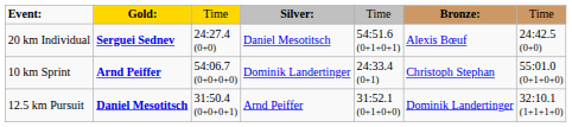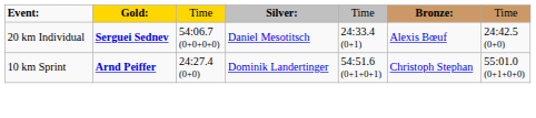20 km Individual | column 3: 24:27.4 (0+0) -> 54:06.7 (0+0+0+0)
20 km Individual | column 5: 54:51.6 (0+1+0+1) -> 24:33.4 (0+1)
10 km Sprint | column 3: 54:06.7 (0+0+0+0) -> 24:27.4 (0+0)
10 km Sprint | column 5: 24:33.4 (0+1) -> 54:51.6 (0+1+0+1)
- row: 12.5 km Pursuit | Daniel Mesotitsch | 31:50.4 (0+0+0+1) | Arnd Peiffer | 31:52.1 (0+1+0+0) | Dominik Landertinger | 32:10.1 (1+1+1+0)
